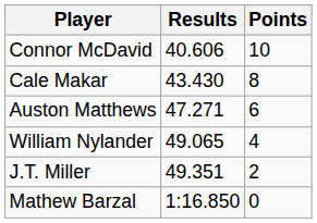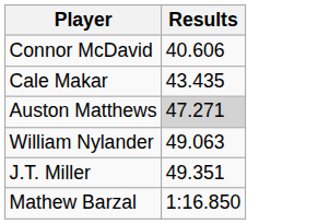- column: Points | 10 | 8 | 6 | 4 | 2 | 0
Cale Makar | Results: 43.430 -> 43.435
Auston Matthews | Results: no background -> lightgrey background
William Nylander | Results: 49.065 -> 49.063
